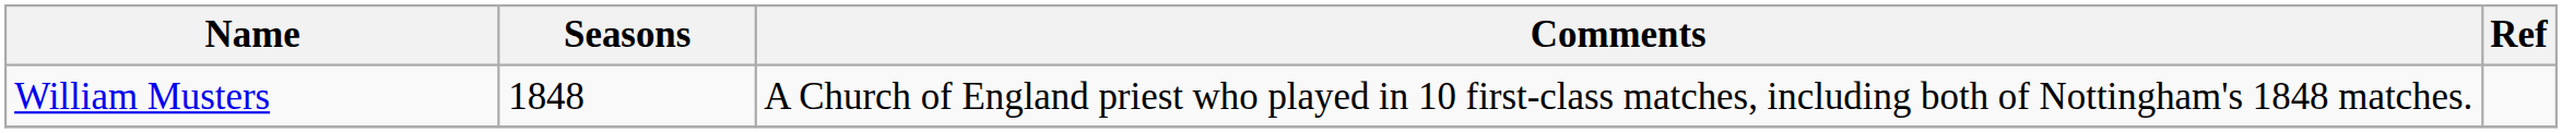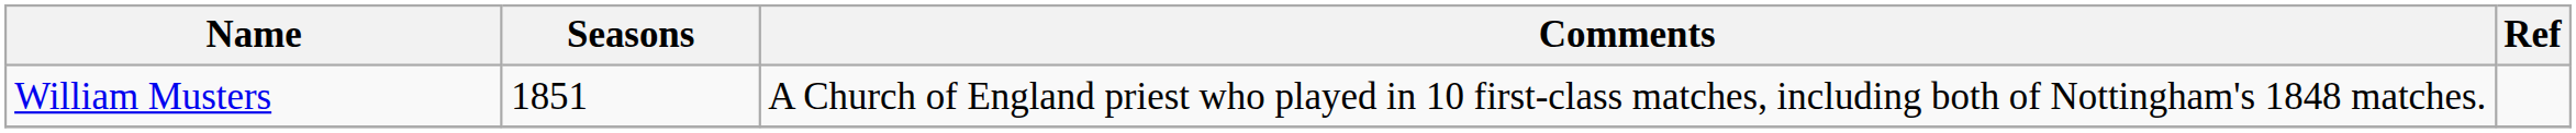William Musters | Seasons: 1848 -> 1851
